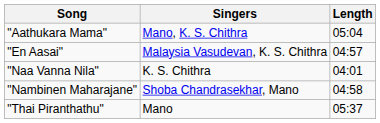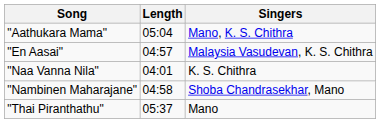columns swapped: Singers <-> Length
